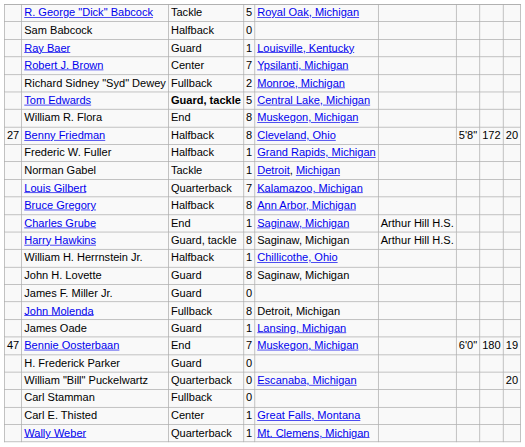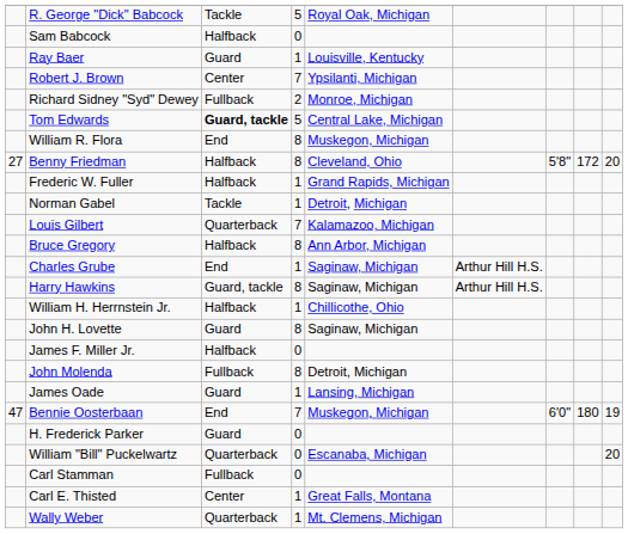James F. Miller Jr. | column 3: Guard -> Halfback
